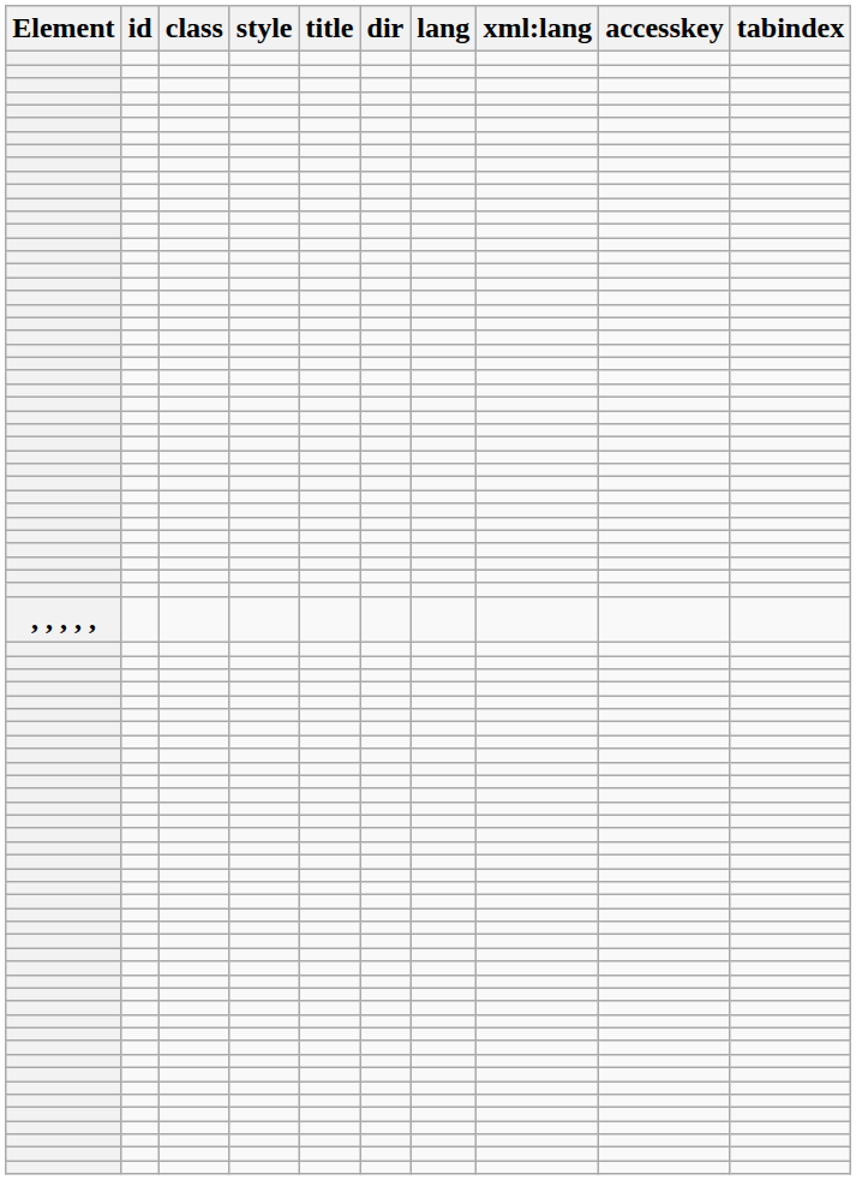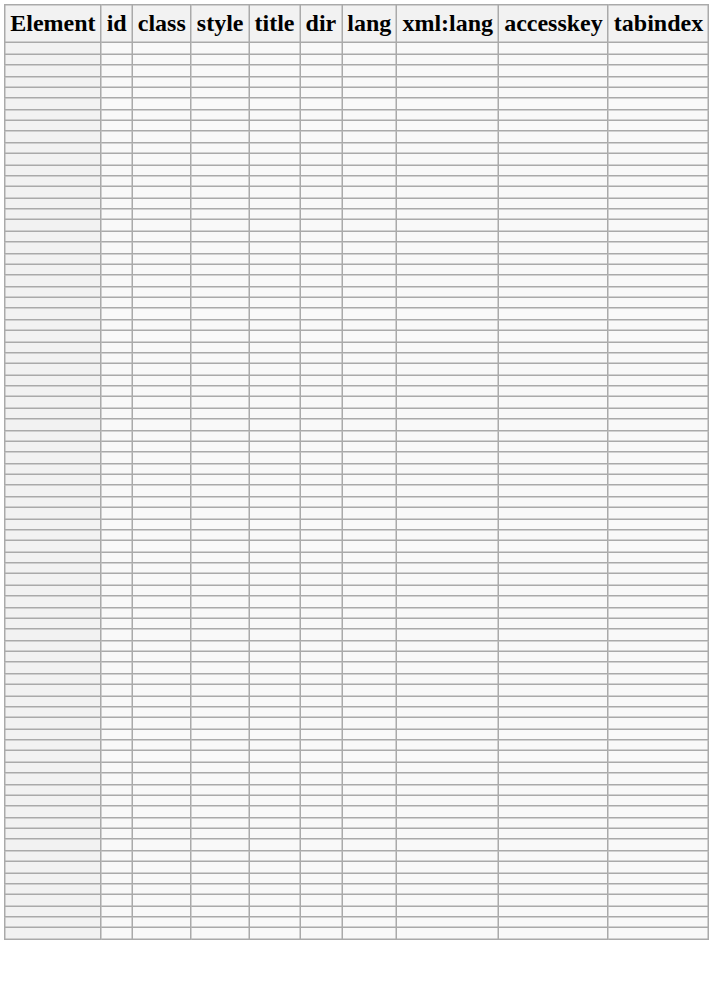- row: , , , , ,
